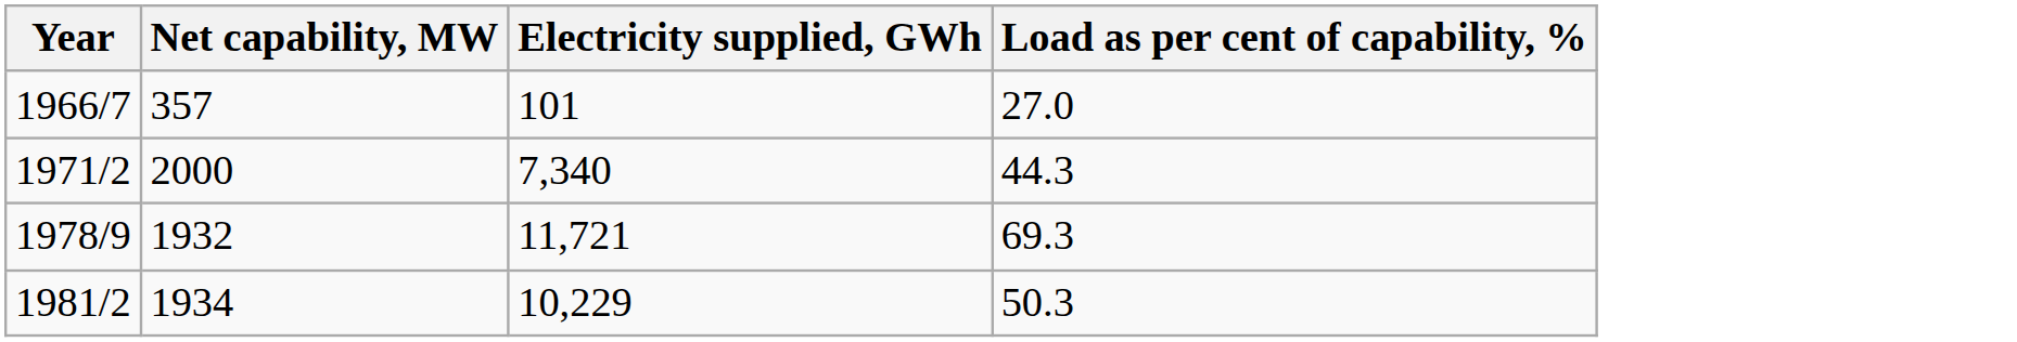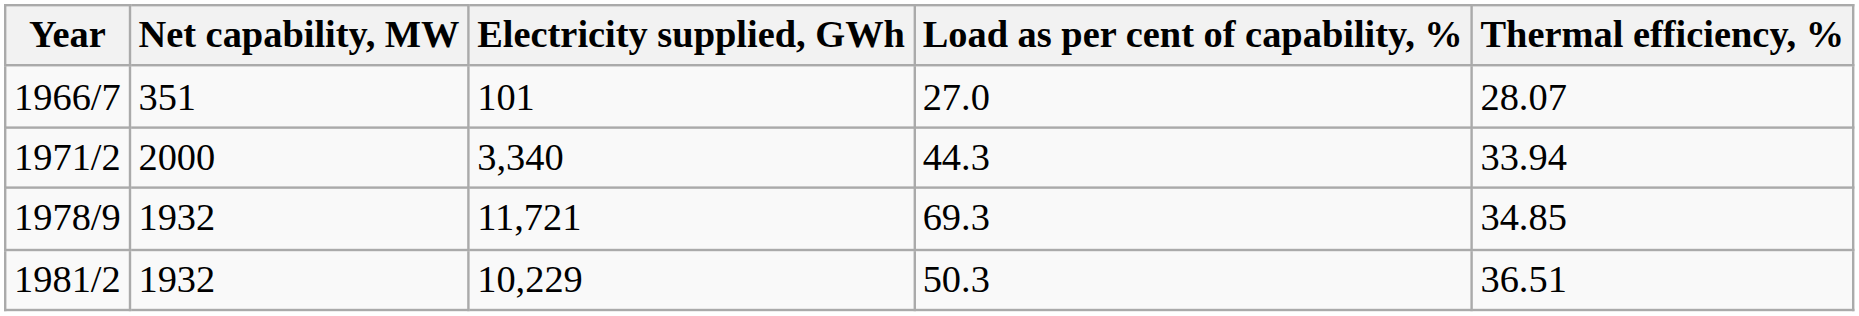+ column: Thermal efficiency, % | 28.07 | 33.94 | 34.85 | 36.51
1966/7 | Net capability, MW: 357 -> 351
1971/2 | Electricity supplied, GWh: 7,340 -> 3,340
1981/2 | Net capability, MW: 1934 -> 1932
